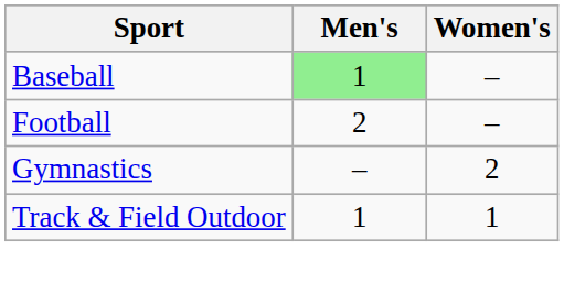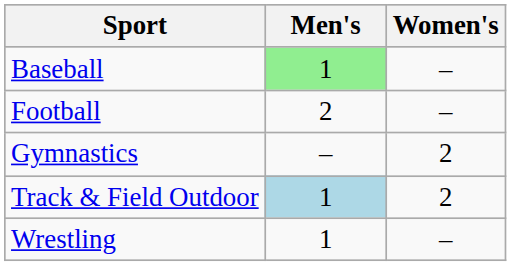Track & Field Outdoor | Men's: no background -> lightblue background
Track & Field Outdoor | Women's: 1 -> 2
+ row: Wrestling | 1 | –
